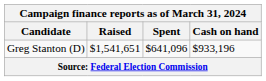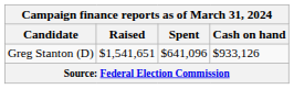Greg Stanton (D) | Cash on hand: $933,196 -> $933,126
